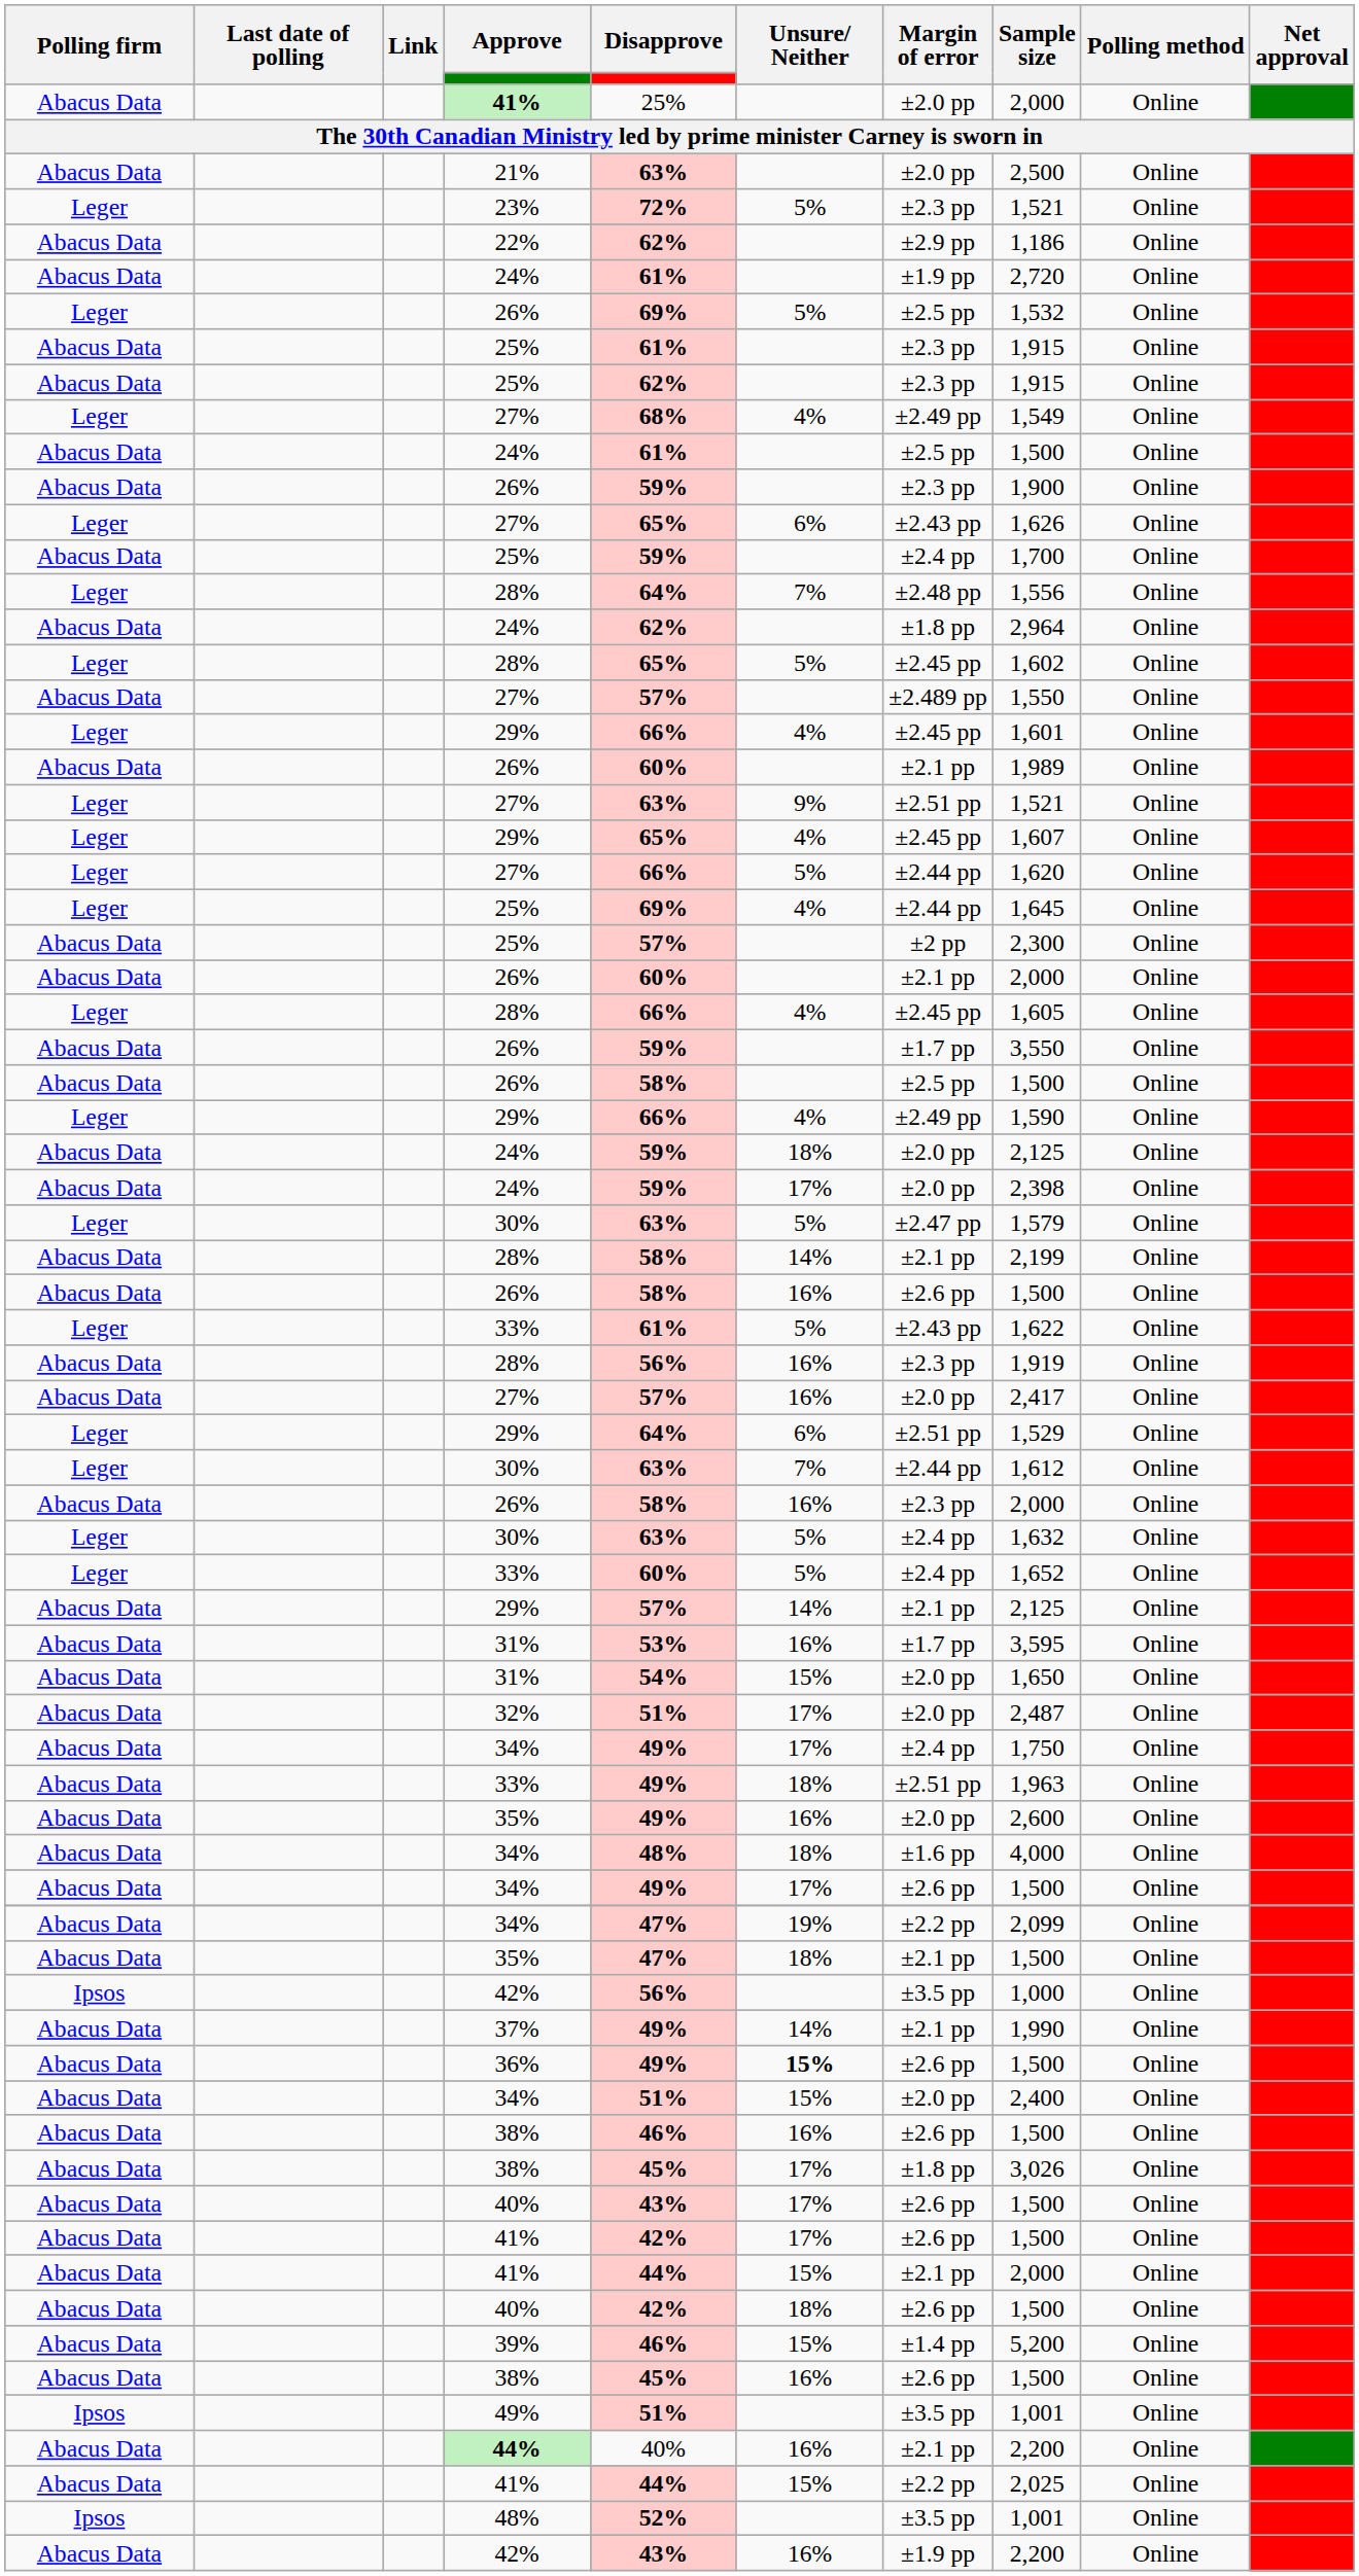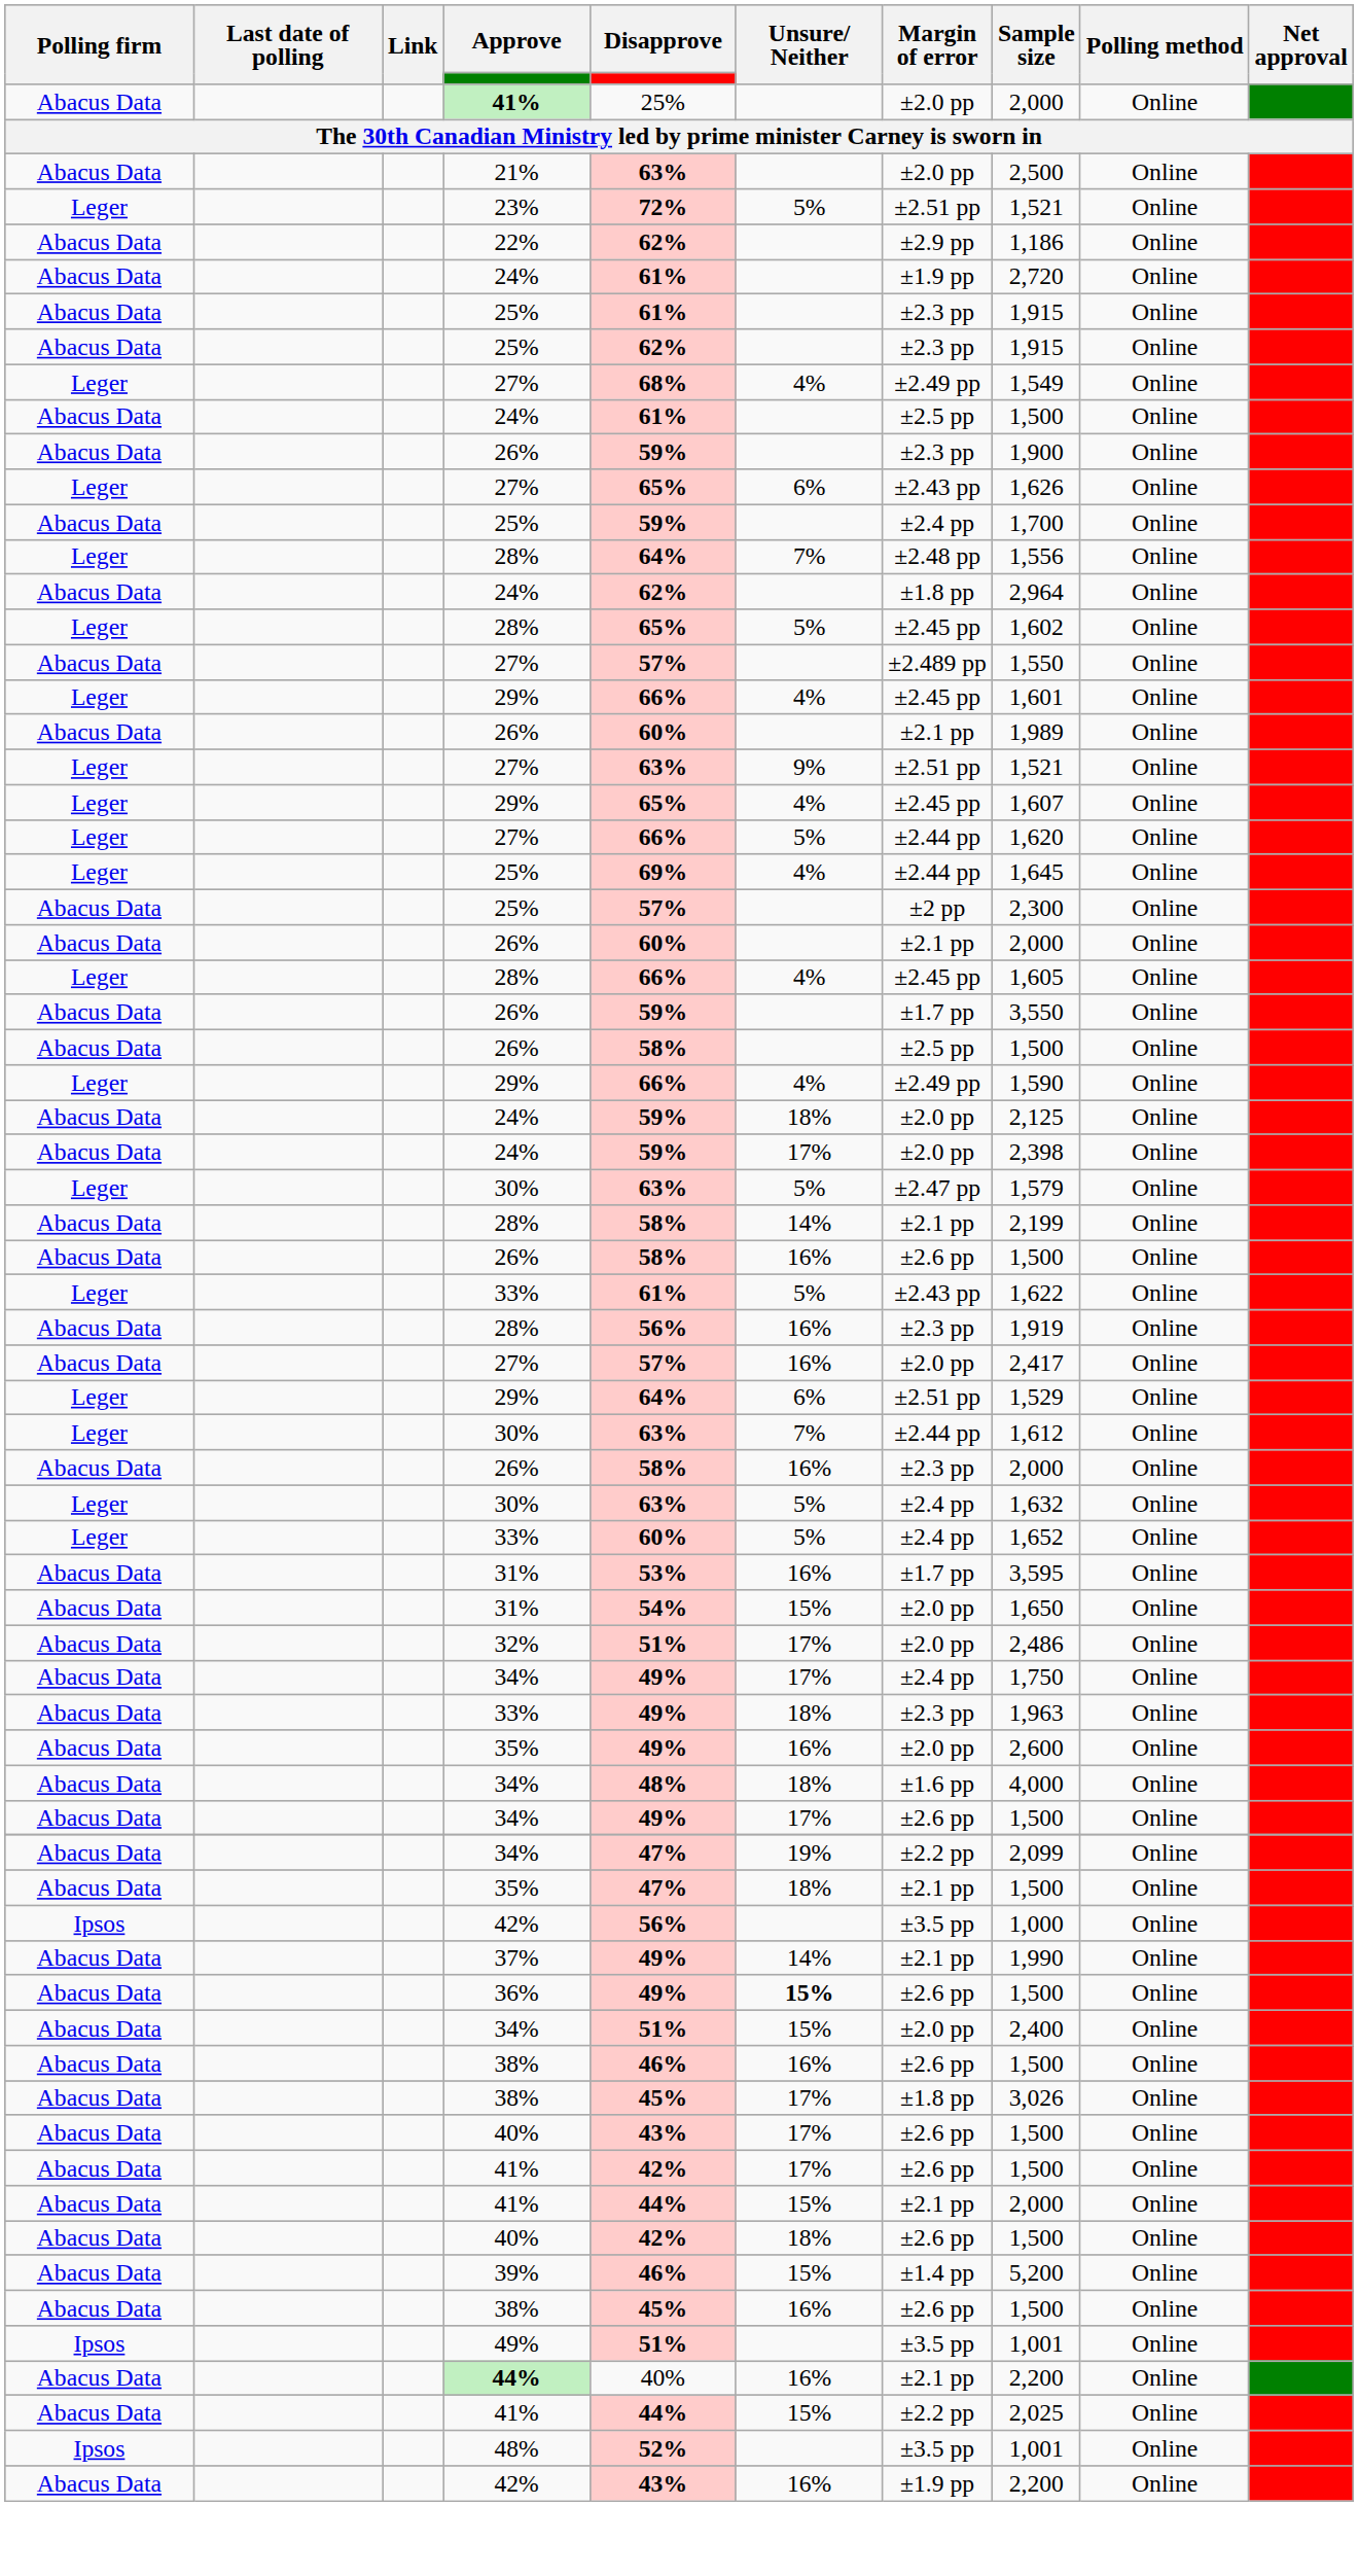23% | Margin of error: ±2.3 pp -> ±2.51 pp
- row: Leger | 26% | 69% | 5% | ±2.5 pp | 1,532 | Online
- row: Abacus Data | 29% | 57% | 14% | ±2.1 pp | 2,125 | Online
32% | Sample size: 2,487 -> 2,486
Abacus Data / 33% | Margin of error: ±2.51 pp -> ±2.3 pp
